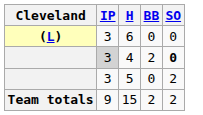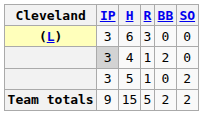+ column: R | 3 | 1 | 1 | 5
4 | SO: bold -> normal
